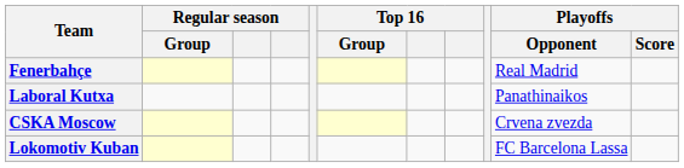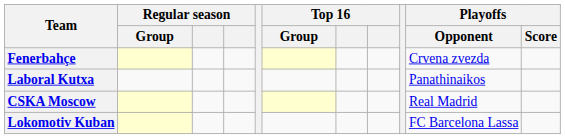Fenerbahçe | Playoffs / Opponent: Real Madrid -> Crvena zvezda
CSKA Moscow | Playoffs / Opponent: Crvena zvezda -> Real Madrid
